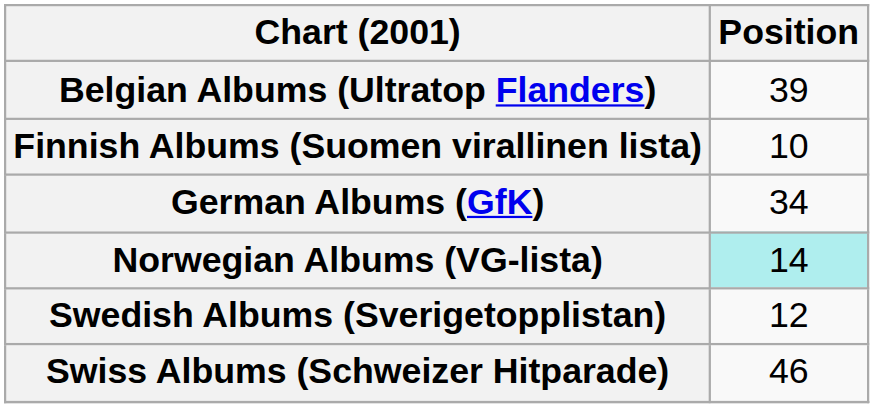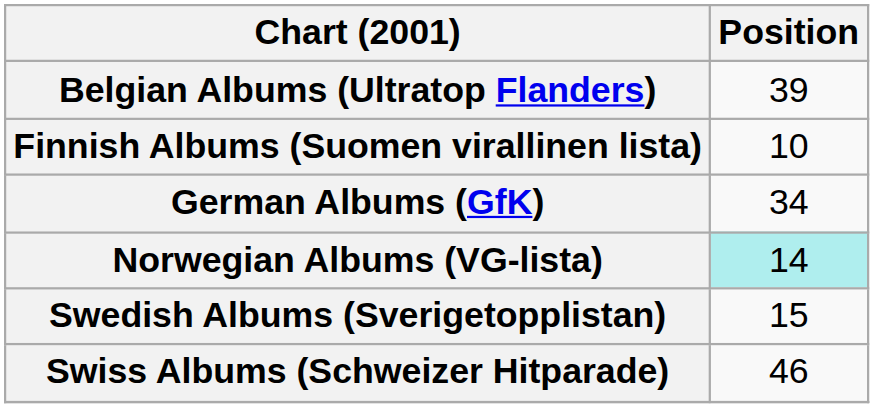Swedish Albums (Sverigetopplistan) | Position: 12 -> 15
